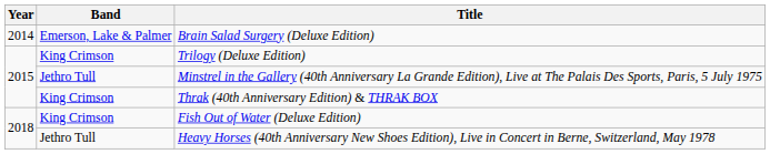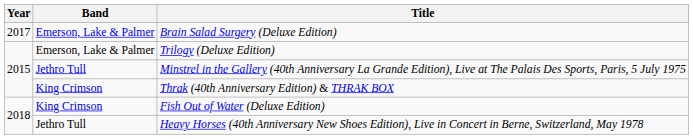Brain Salad Surgery (Deluxe Edition) | Year: 2014 -> 2017
Trilogy (Deluxe Edition) | Band: King Crimson -> Emerson, Lake & Palmer
